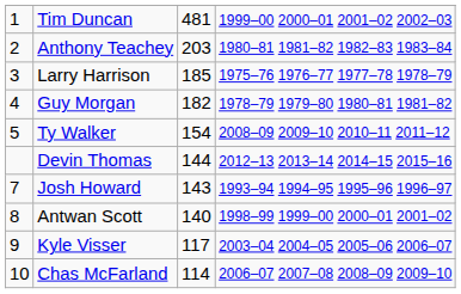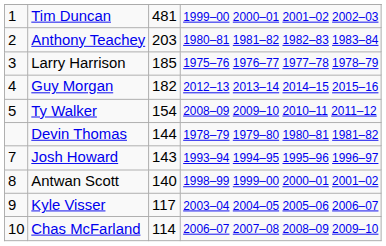Guy Morgan | column 4: 1978–79 1979–80 1980–81 1981–82 -> 2012–13 2013–14 2014–15 2015–16
Devin Thomas | column 4: 2012–13 2013–14 2014–15 2015–16 -> 1978–79 1979–80 1980–81 1981–82
